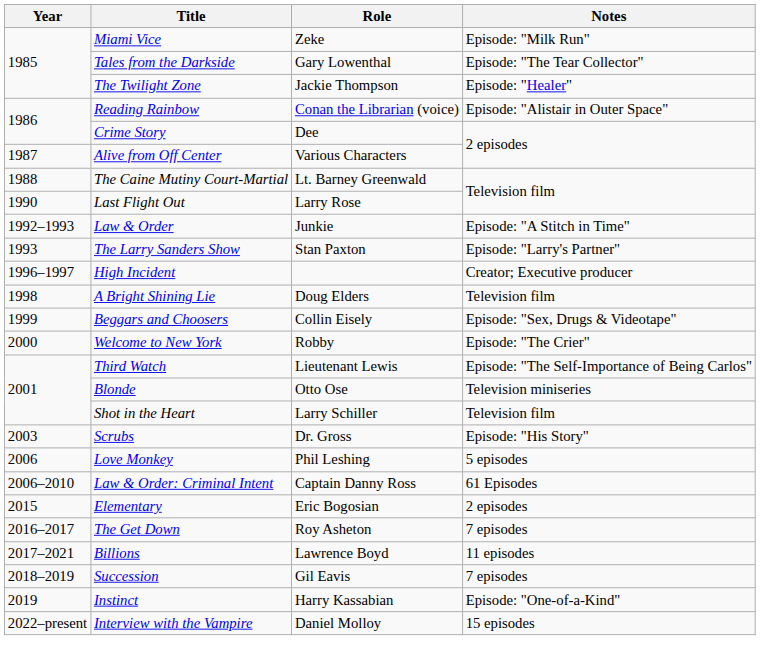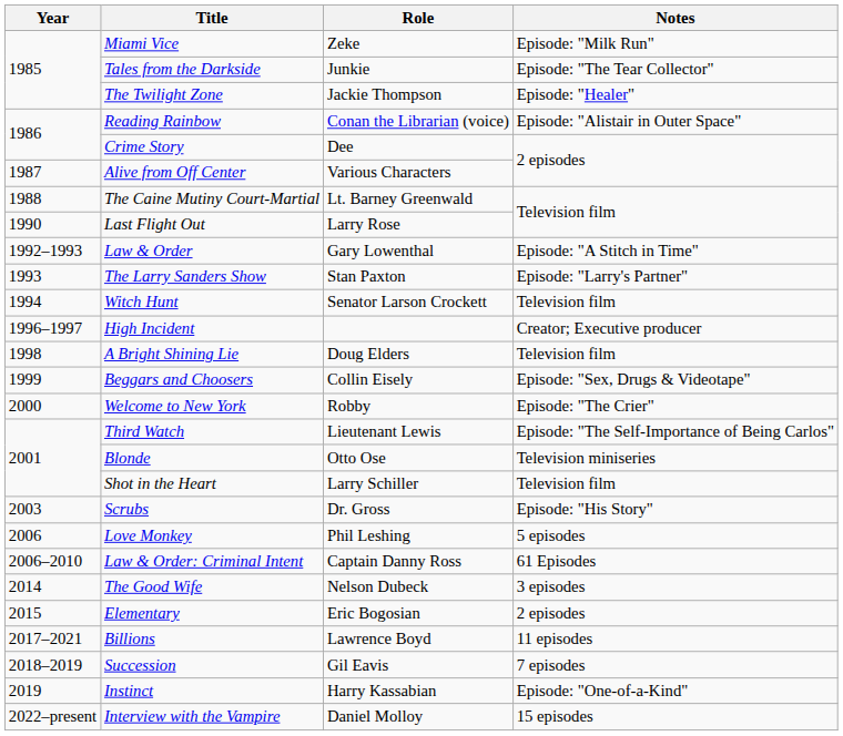Tales from the Darkside | Role: Gary Lowenthal -> Junkie
Law & Order | Role: Junkie -> Gary Lowenthal
+ row: 1994 | Witch Hunt | Senator Larson Crockett | Television film
+ row: 2014 | The Good Wife | Nelson Dubeck | 3 episodes
- row: 2016–2017 | The Get Down | Roy Asheton | 7 episodes
